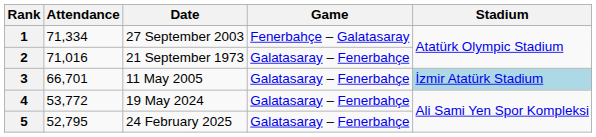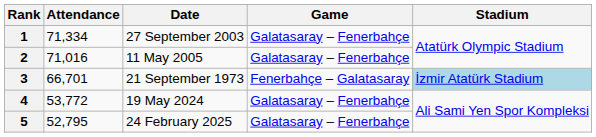1 | Game: Fenerbahçe – Galatasaray -> Galatasaray – Fenerbahçe
2 | Date: 21 September 1973 -> 11 May 2005
3 | Date: 11 May 2005 -> 21 September 1973
3 | Game: Galatasaray – Fenerbahçe -> Fenerbahçe – Galatasaray
